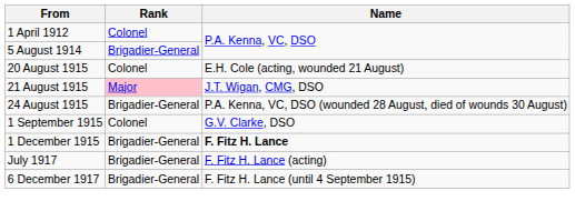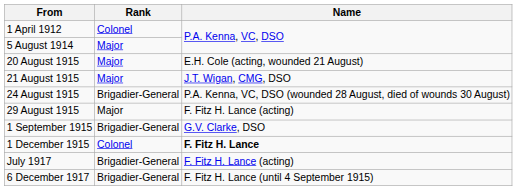5 August 1914 | Rank: Brigadier-General -> Major
20 August 1915 | Rank: Colonel -> Major
21 August 1915 | Rank: pink background -> no background
+ row: 29 August 1915 | Major | F. Fitz H. Lance (acting)
1 September 1915 | Rank: Colonel -> Brigadier-General
1 December 1915 | Rank: Brigadier-General -> Colonel
